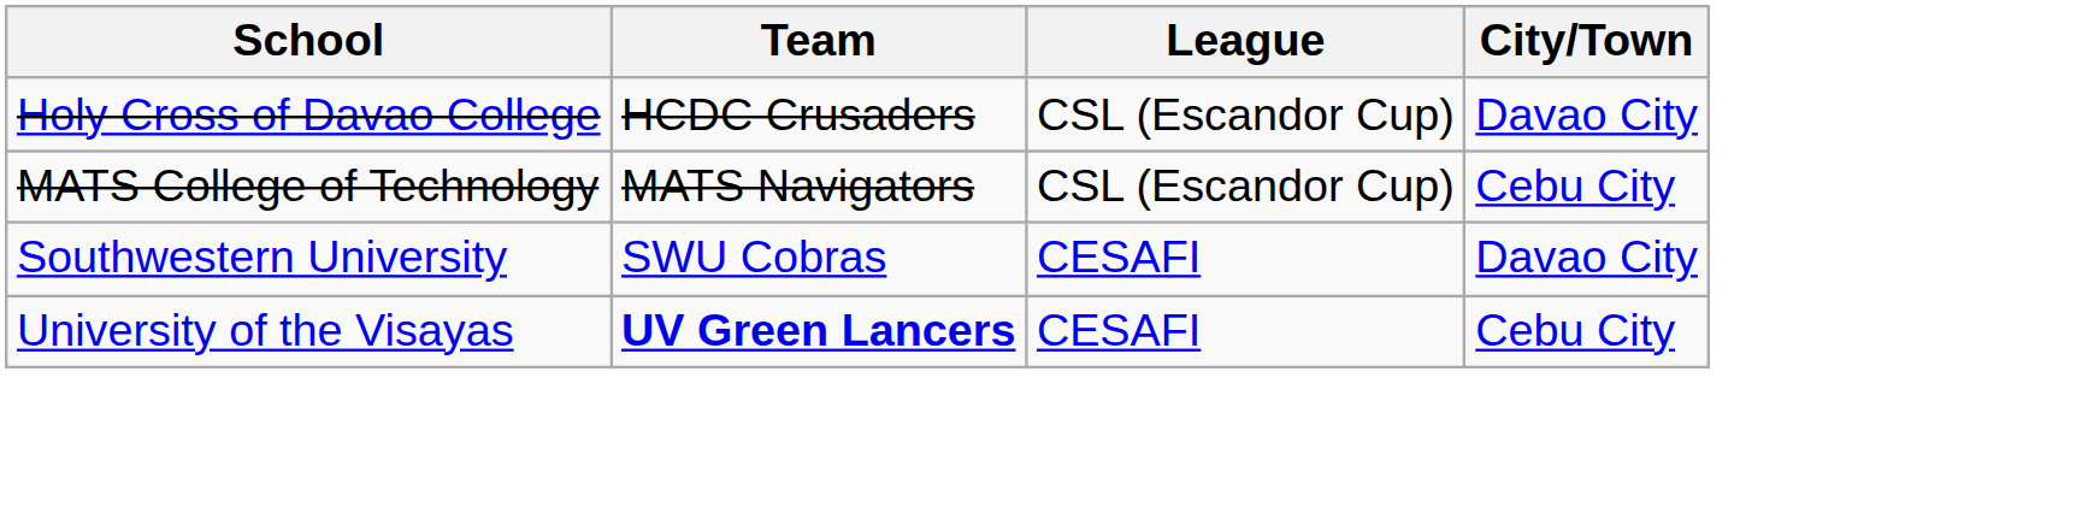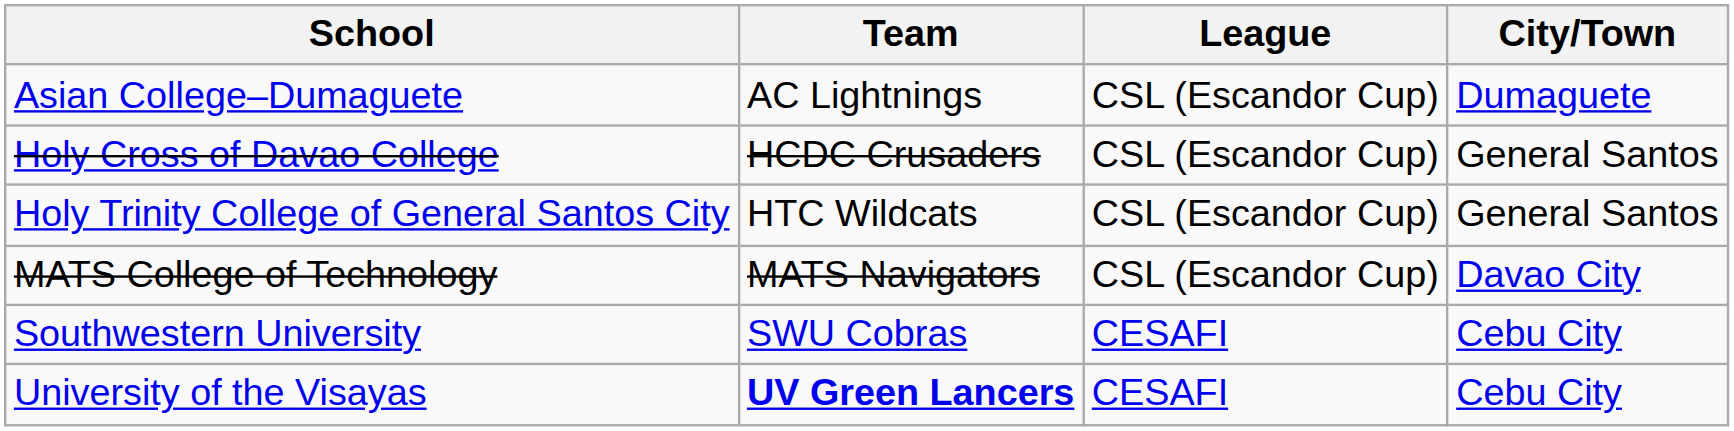+ row: Asian College–Dumaguete | AC Lightnings | CSL (Escandor Cup) | Dumaguete
Holy Cross of Davao College | City/Town: Davao City -> General Santos
+ row: Holy Trinity College of General Santos City | HTC Wildcats | CSL (Escandor Cup) | General Santos
MATS College of Technology | City/Town: Cebu City -> Davao City
Southwestern University | City/Town: Davao City -> Cebu City
